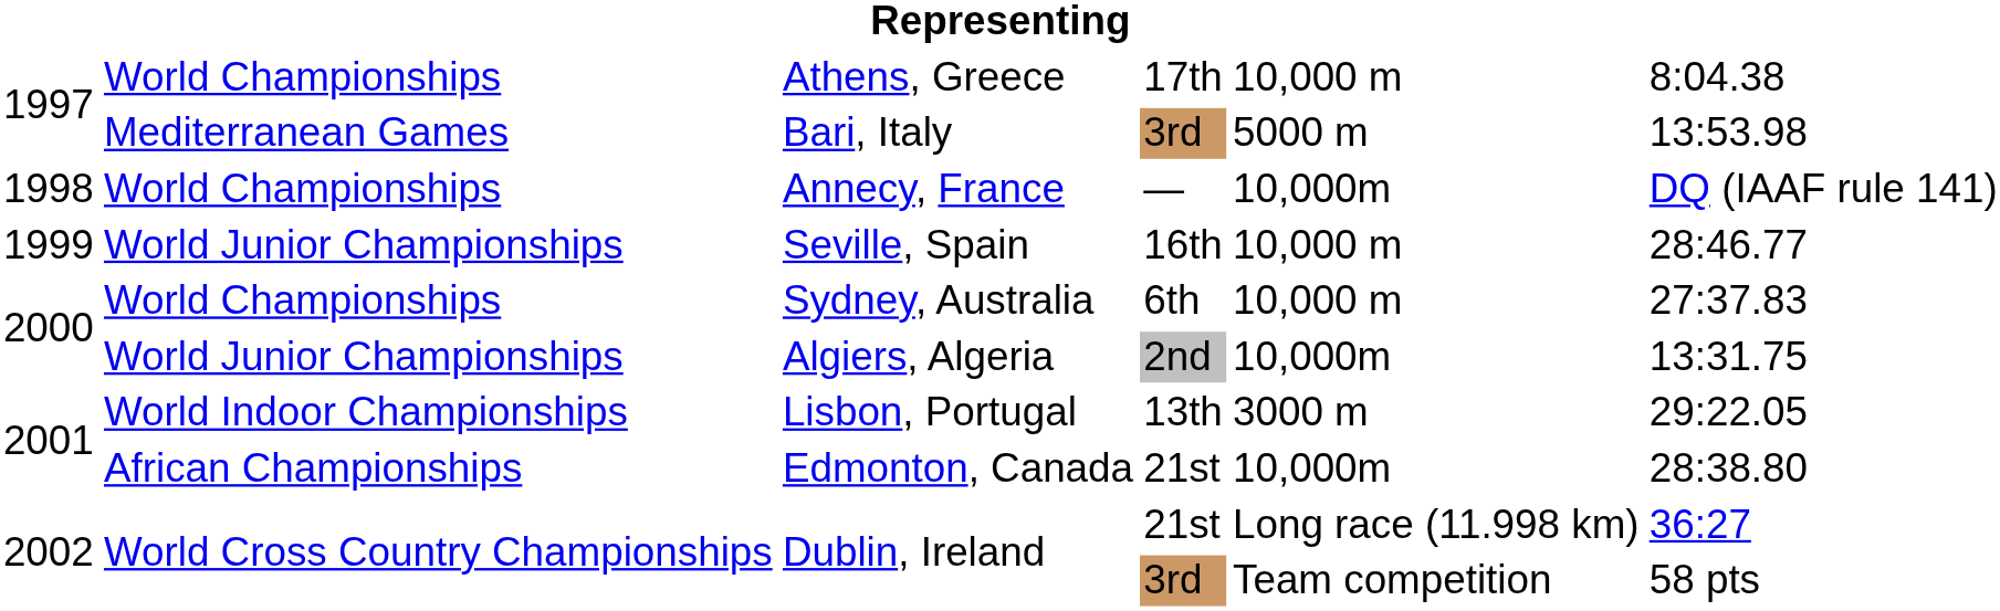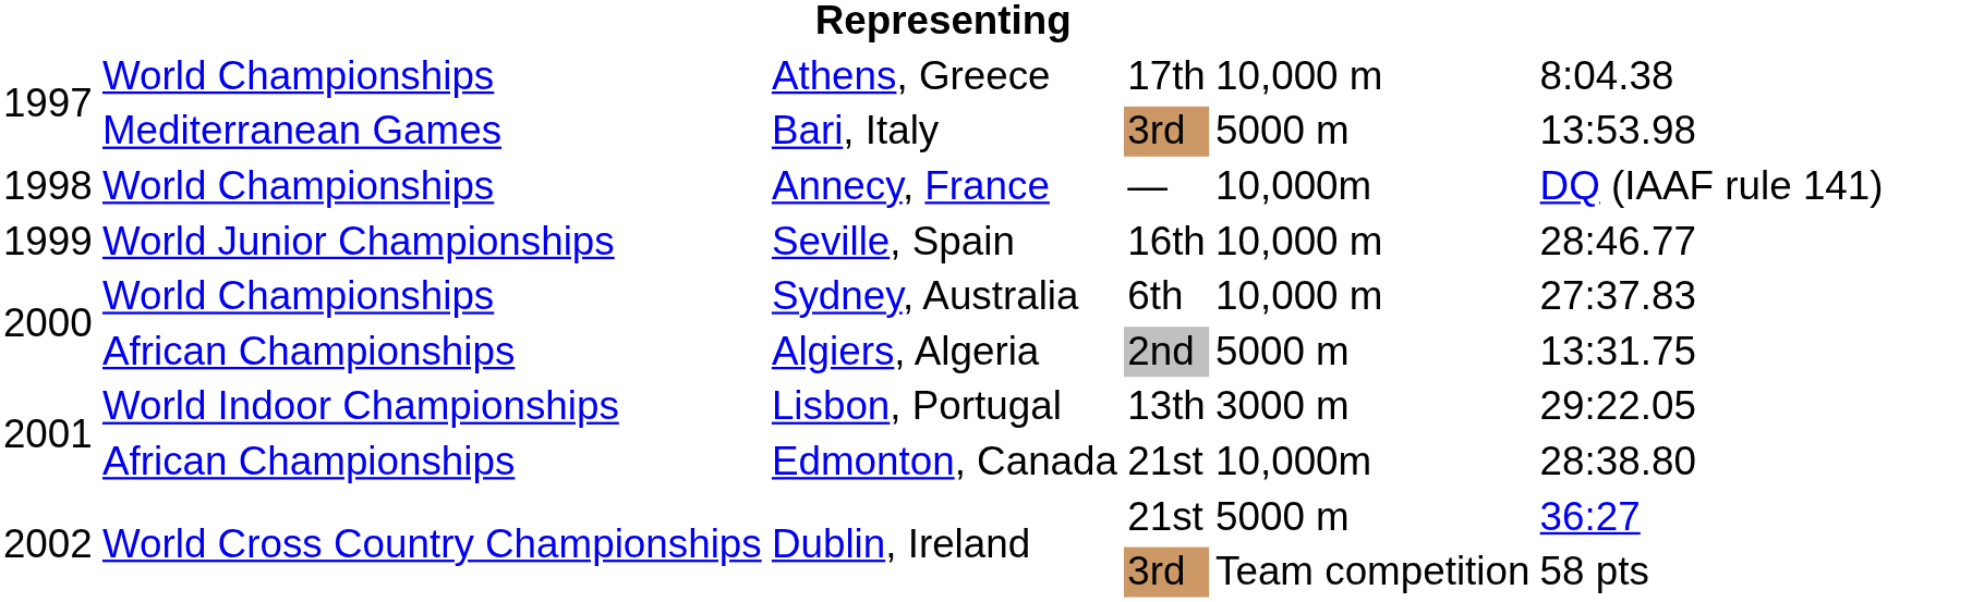Algiers, Algeria | column 2: World Junior Championships -> African Championships
Algiers, Algeria | column 5: 10,000m -> 5000 m
Dublin, Ireland / 21st | column 5: Long race (11.998 km) -> 5000 m
